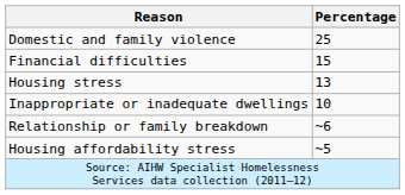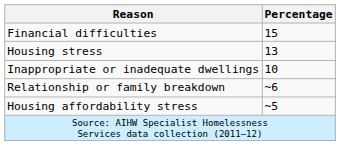- row: Domestic and family violence | 25
